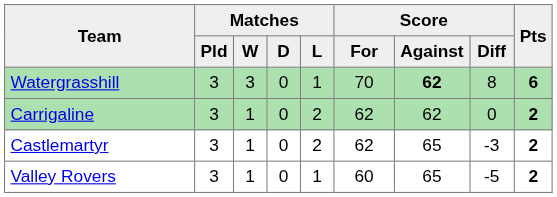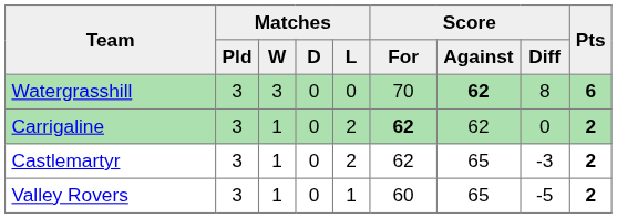Watergrasshill | Matches / L: 1 -> 0
Carrigaline | Score / For: normal -> bold
